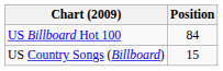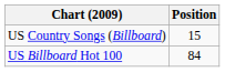rows swapped: US Billboard Hot 100 <-> US Country Songs (Billboard)
